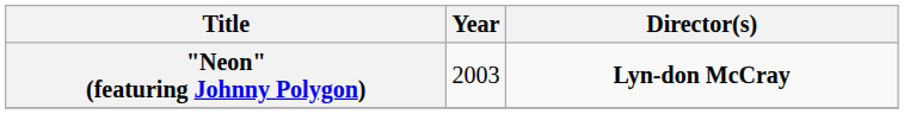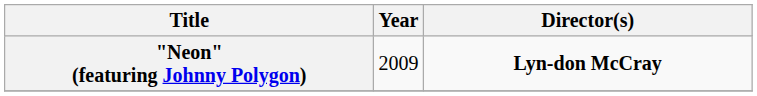"Neon" (featuring Johnny Polygon) | Year: 2003 -> 2009
